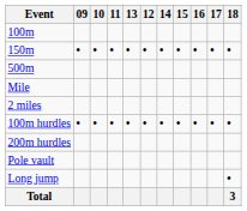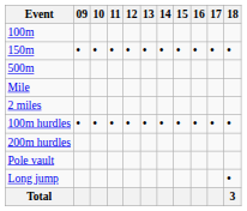columns swapped: 12 <-> 13
